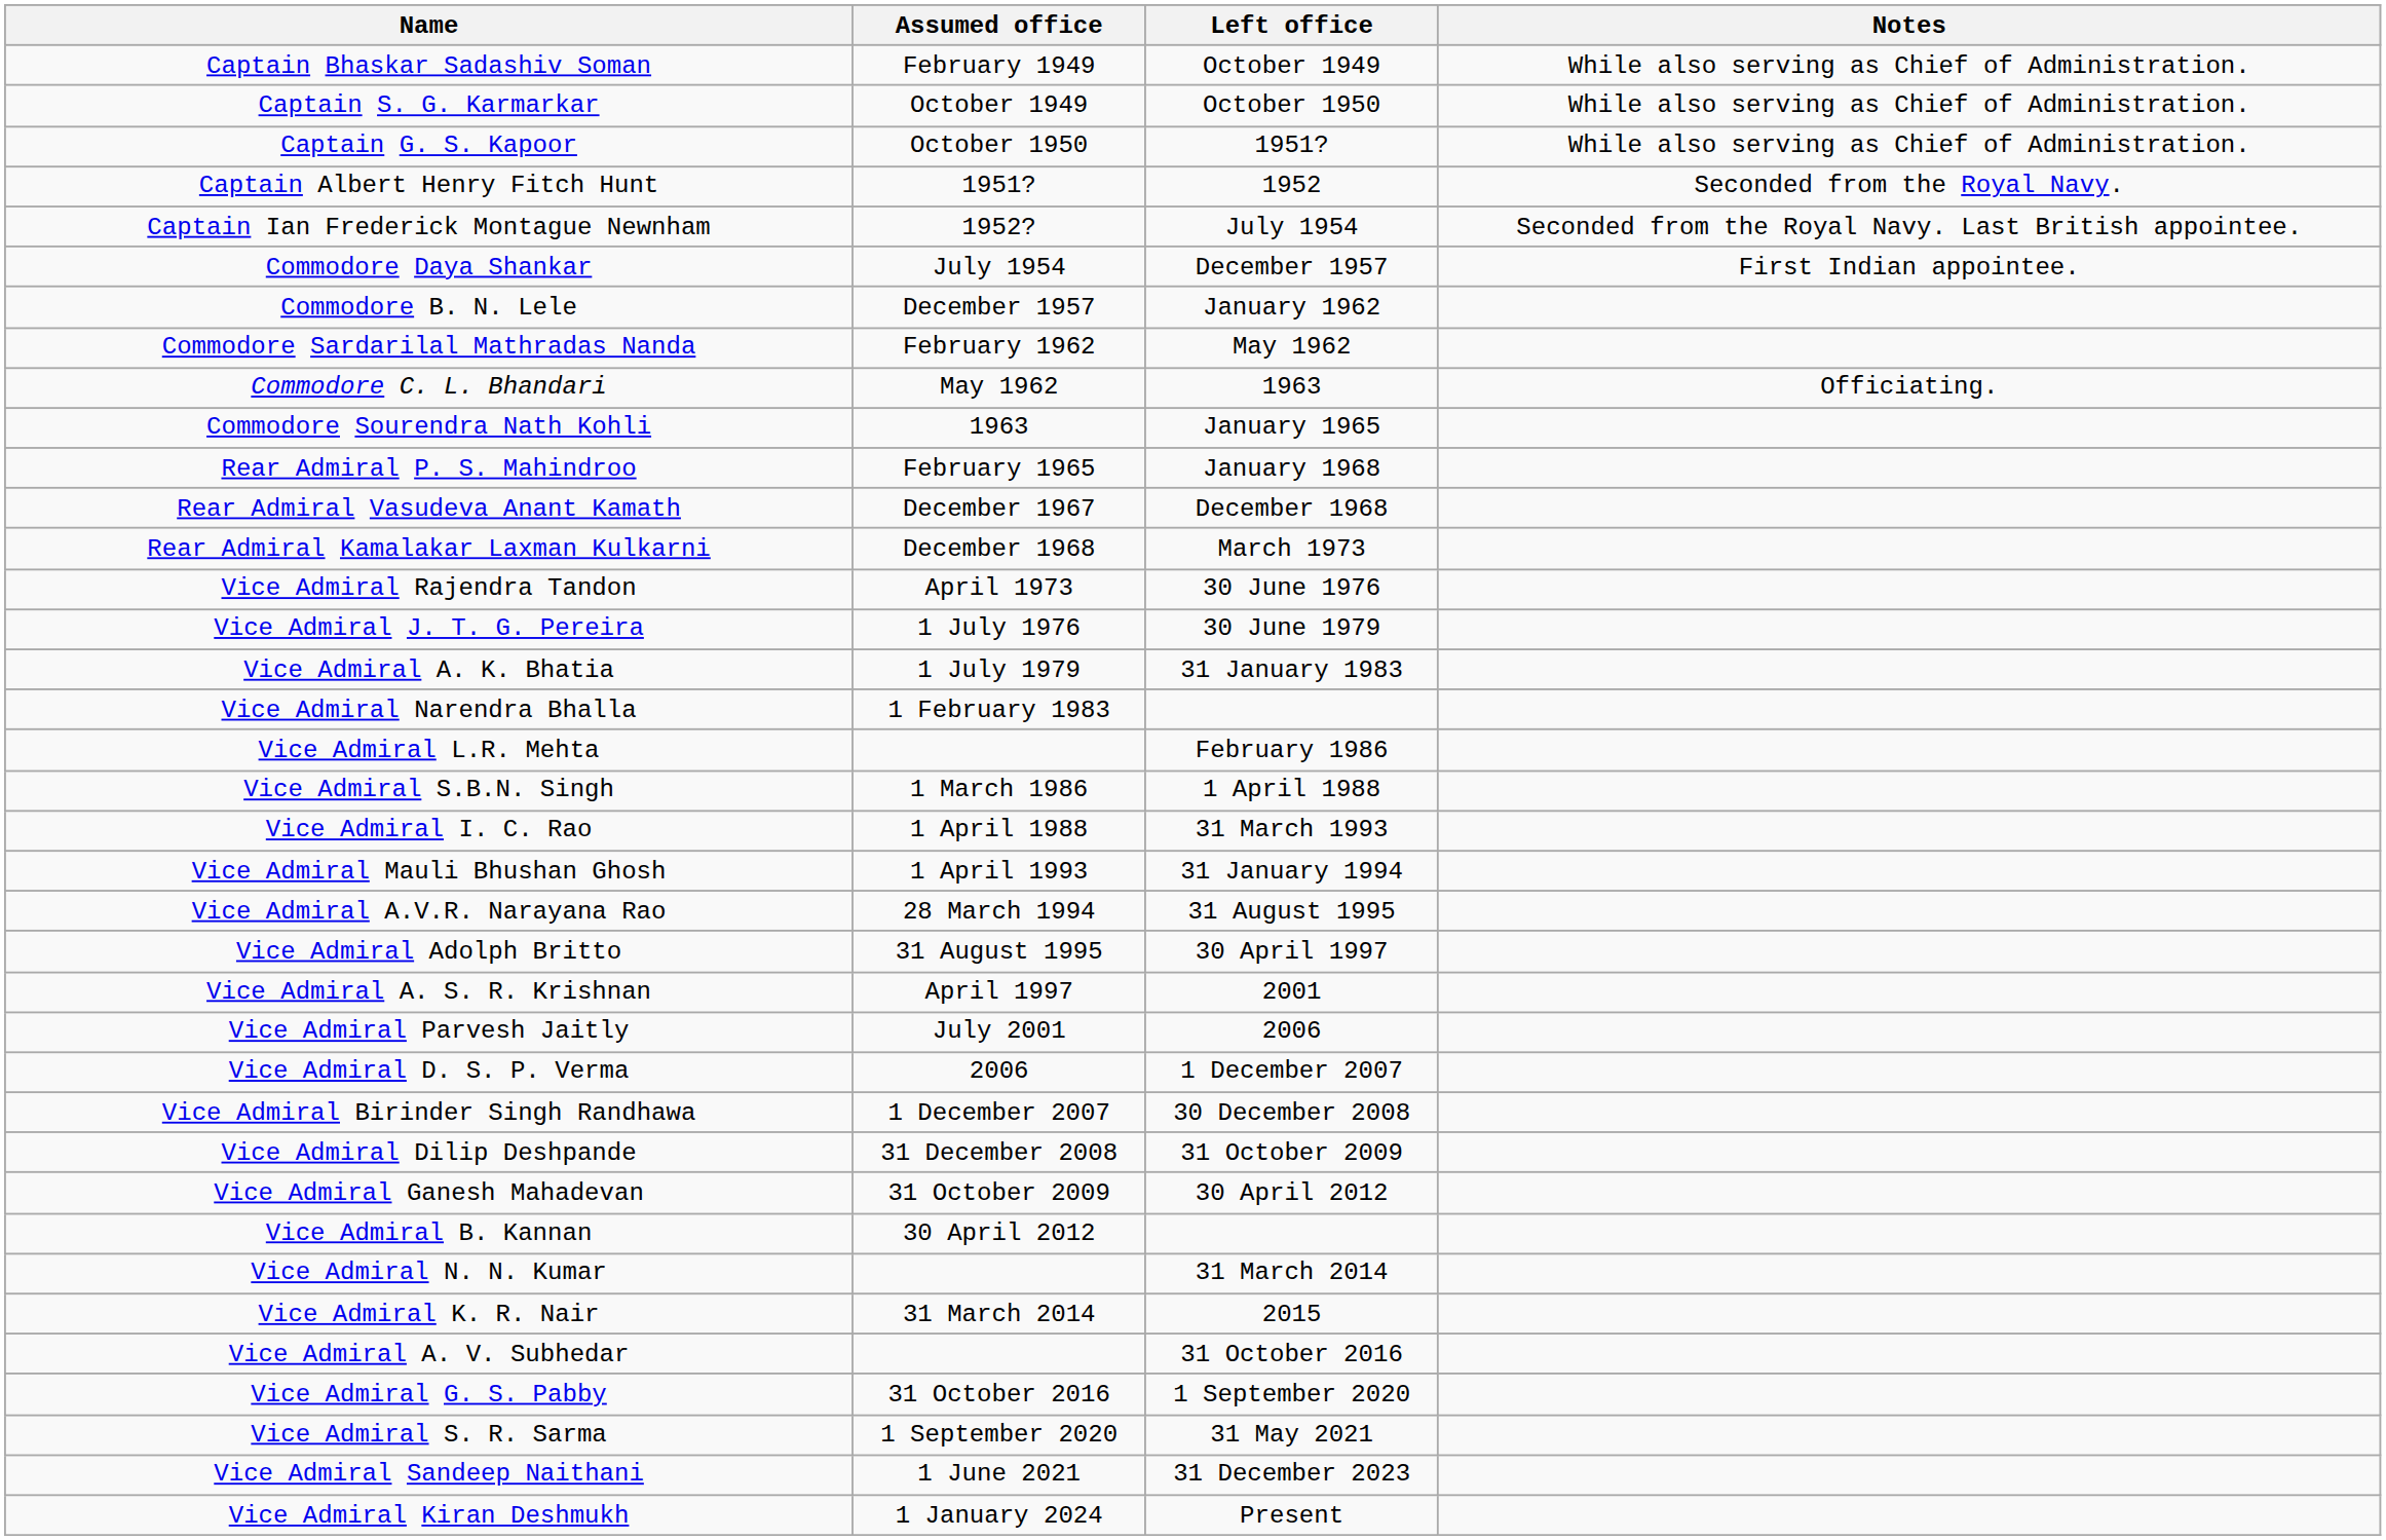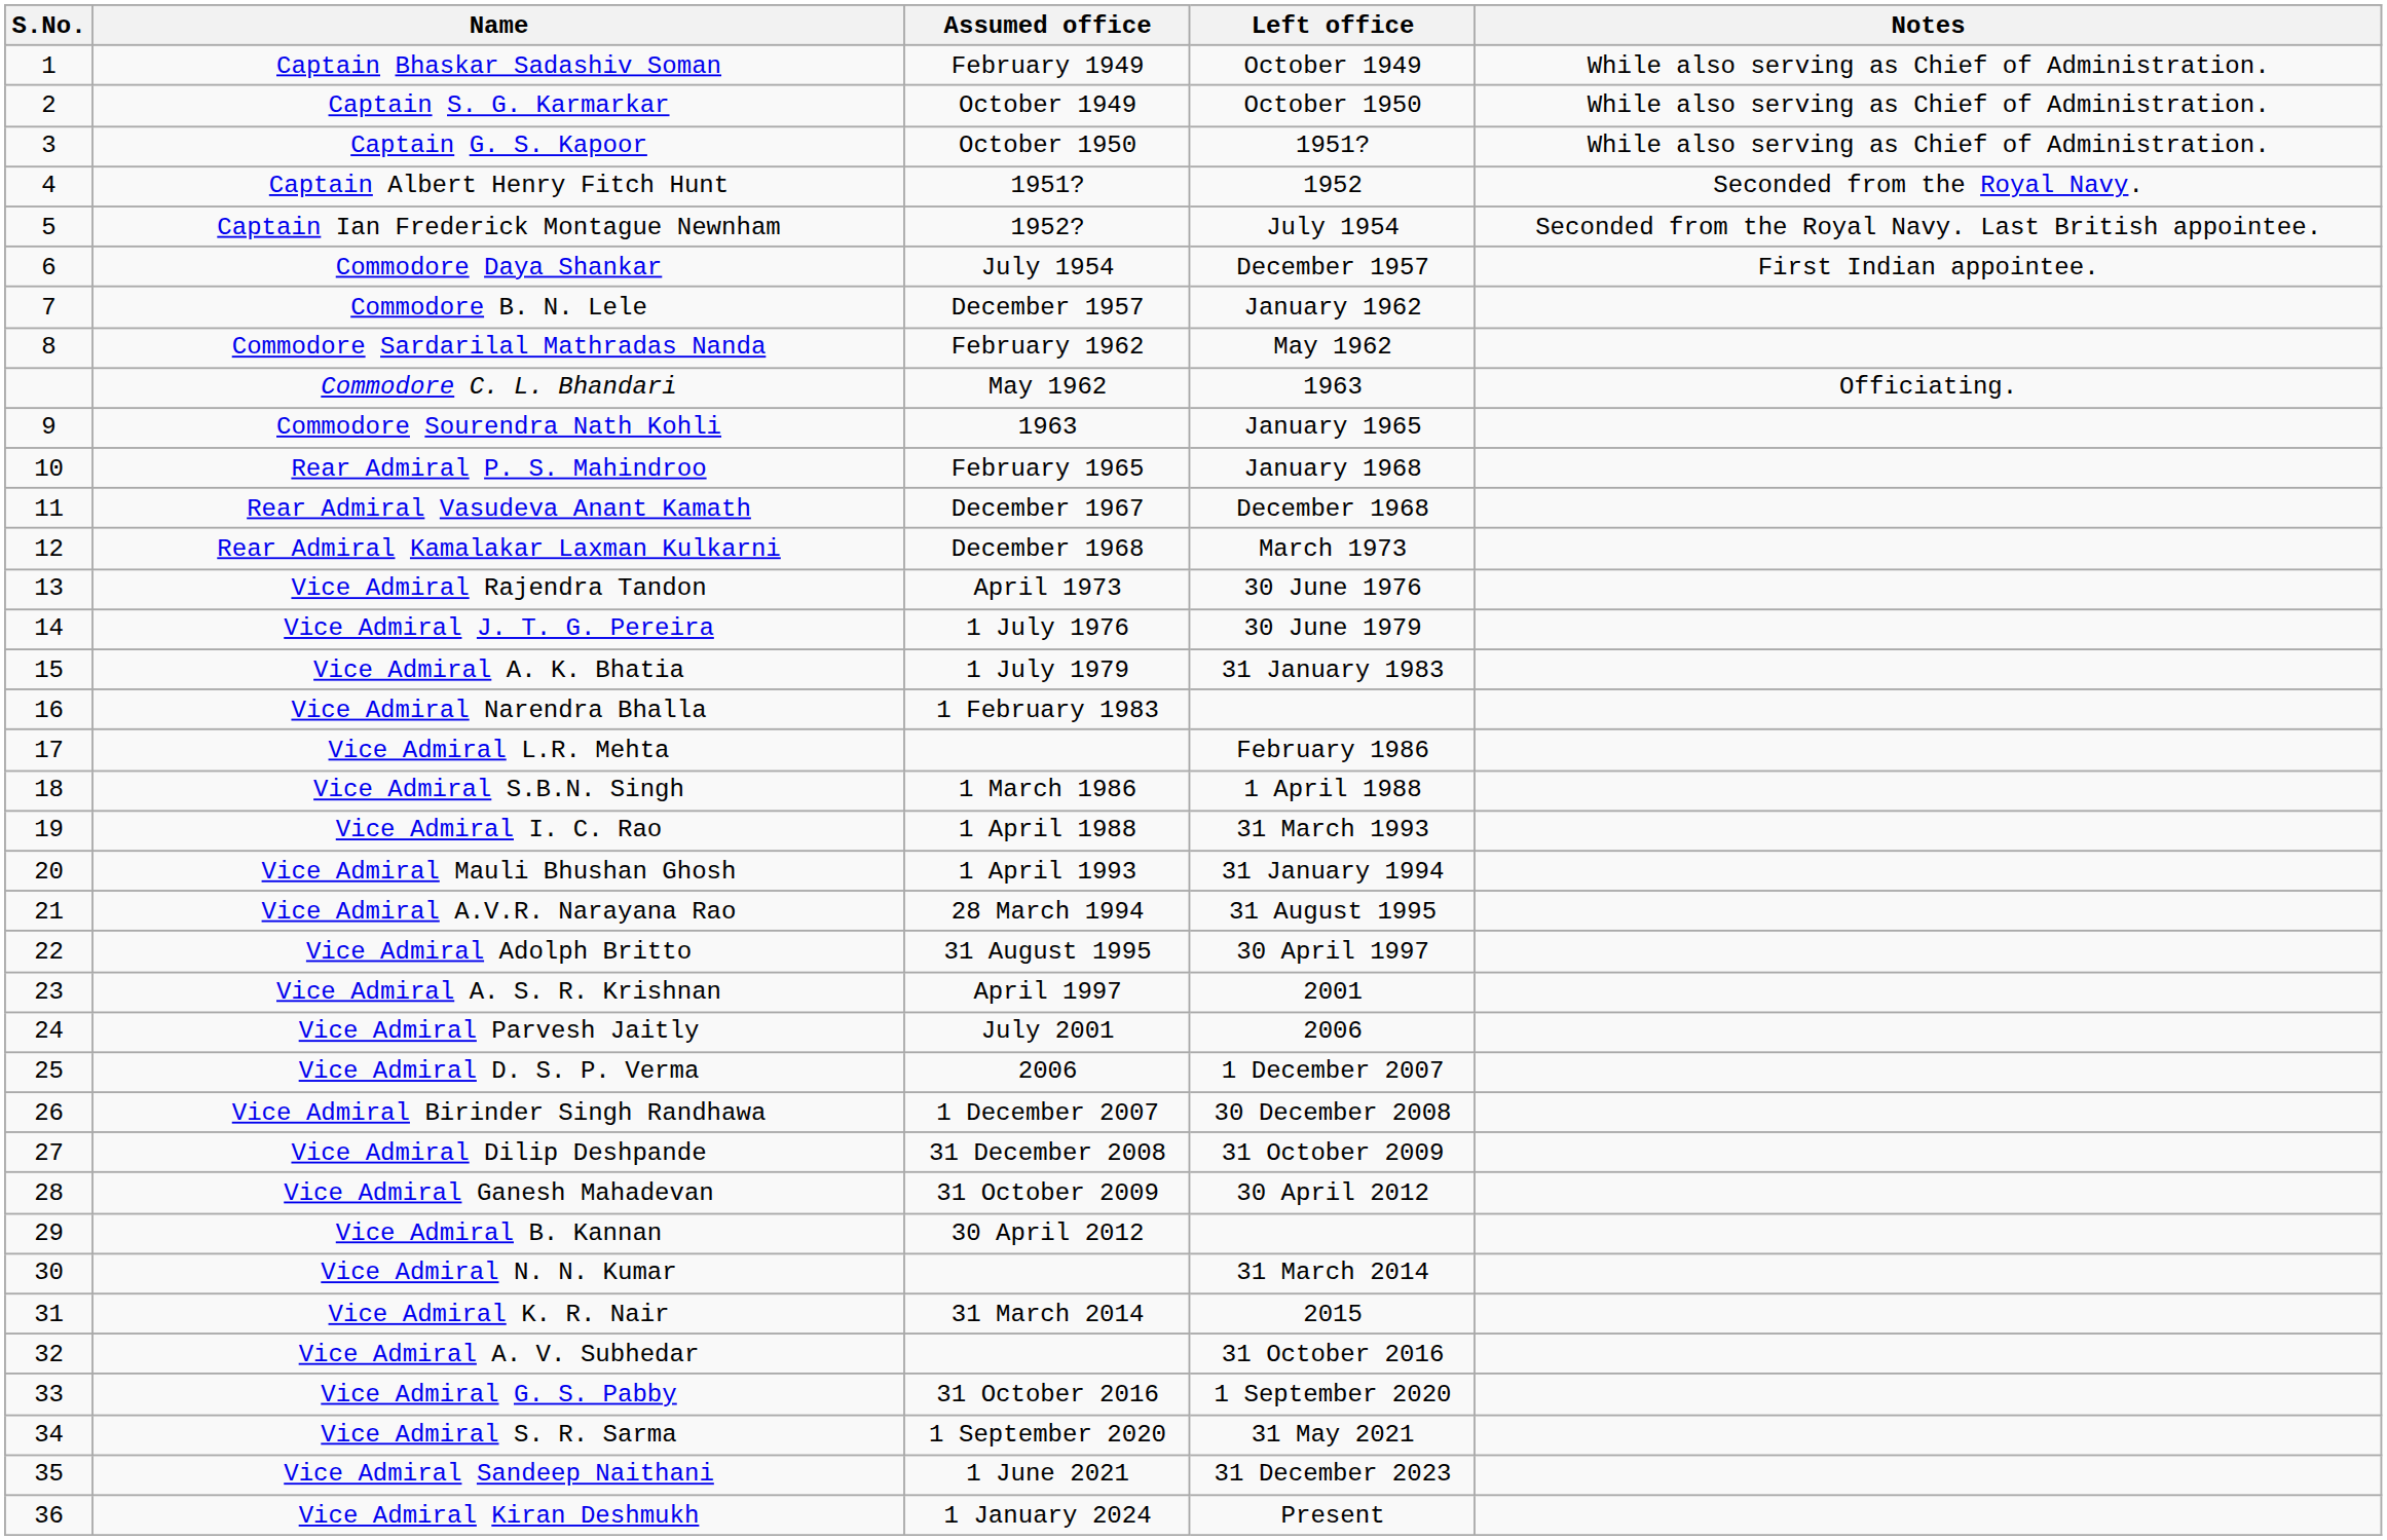+ column: S.No. | 1 | 2 | 3 | 4 | 5 | 6 | 7 | 8 | 9 | 10 | 11 | 12 | 13 | 14 | 15 | 16 | 17 | 18 | 19 | 20 | 21 | 22 | 23 | 24 | 25 | 26 | 27 | 28 | 29 | 30 | 31 | 32 | 33 | 34 | 35 | 36
